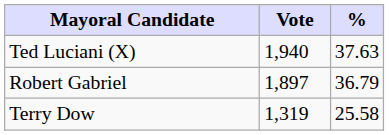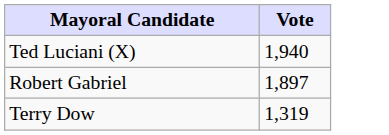- column: % | 37.63 | 36.79 | 25.58
